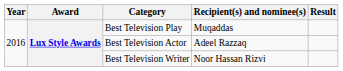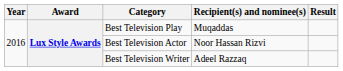Best Television Actor | Recipient(s) and nominee(s): Adeel Razzaq -> Noor Hassan Rizvi
Best Television Writer | Recipient(s) and nominee(s): Noor Hassan Rizvi -> Adeel Razzaq
